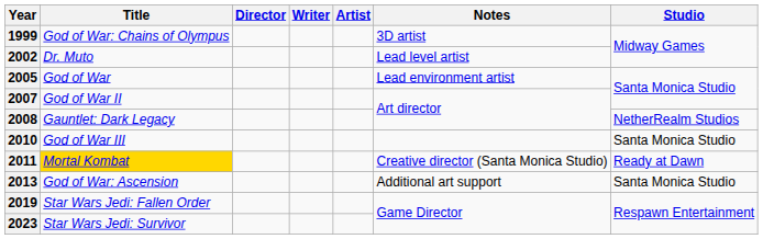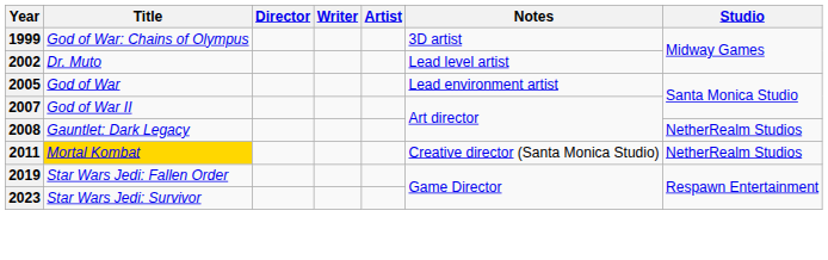- row: 2010 | God of War III | Santa Monica Studio
2011 | Studio: Ready at Dawn -> NetherRealm Studios
- row: 2013 | God of War: Ascension | Additional art support | Santa Monica Studio
